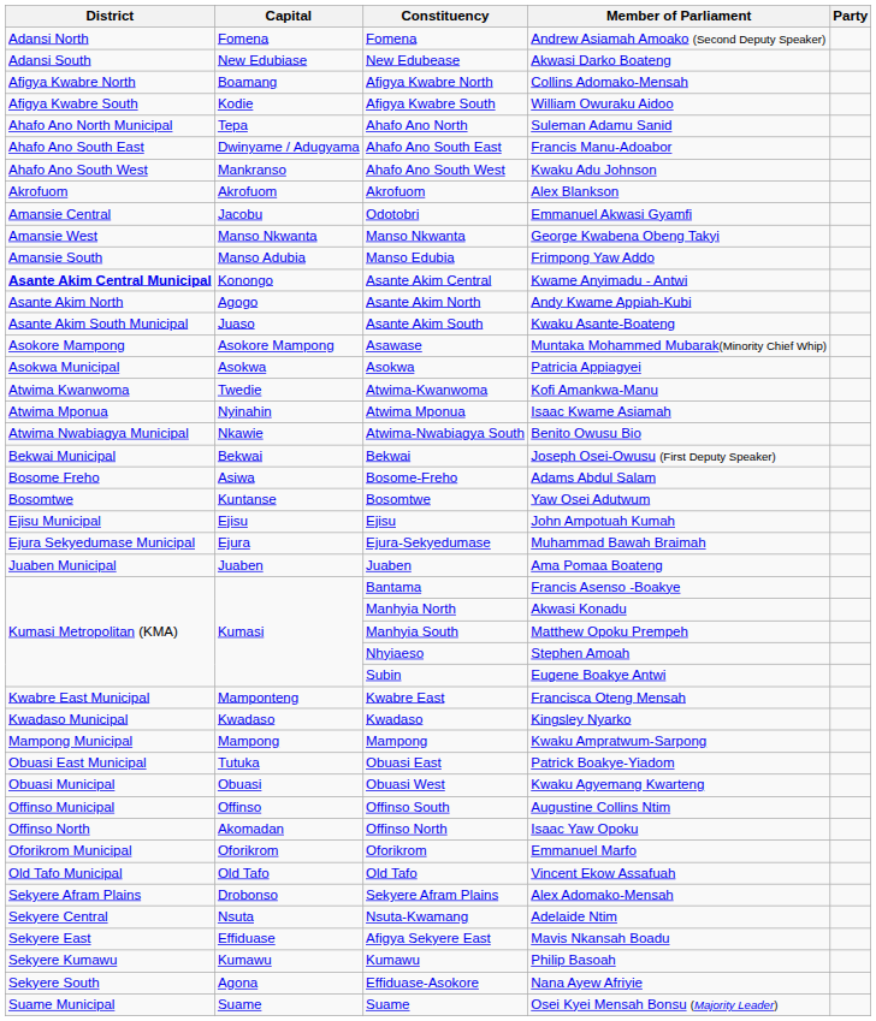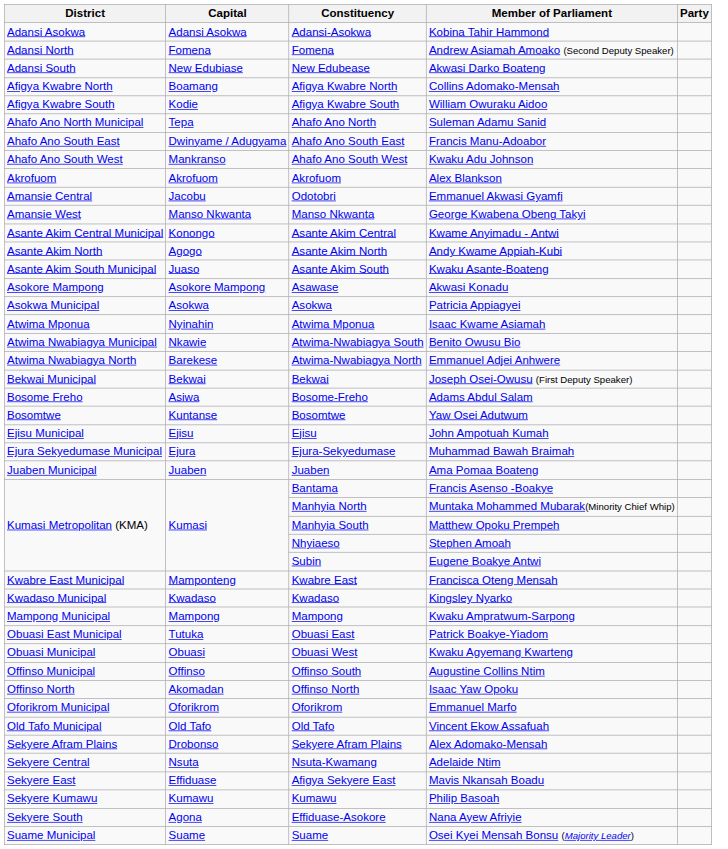+ row: Adansi Asokwa | Adansi Asokwa | Adansi-Asokwa | Kobina Tahir Hammond
- row: Amansie South | Manso Adubia | Manso Edubia | Frimpong Yaw Addo
Asante Akim Central | District: bold -> normal
Asawase | Member of Parliament: Muntaka Mohammed Mubarak(Minority Chief Whip) -> Akwasi Konadu
- row: Atwima Kwanwoma | Twedie | Atwima-Kwanwoma | Kofi Amankwa-Manu
+ row: Atwima Nwabiagya North | Barekese | Atwima-Nwabiagya North | Emmanuel Adjei Anhwere
Manhyia North | Member of Parliament: Akwasi Konadu -> Muntaka Mohammed Mubarak(Minority Chief Whip)
